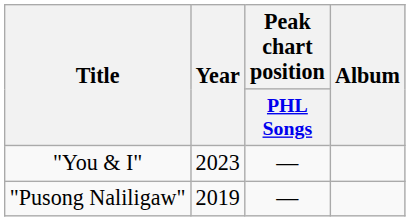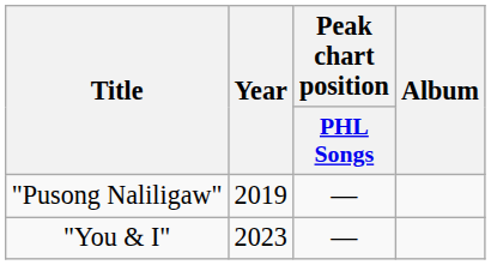rows swapped: "Pusong Naliligaw" <-> "You & I"
